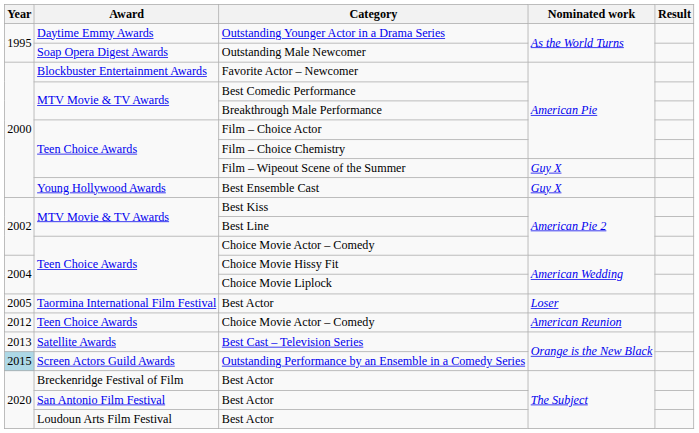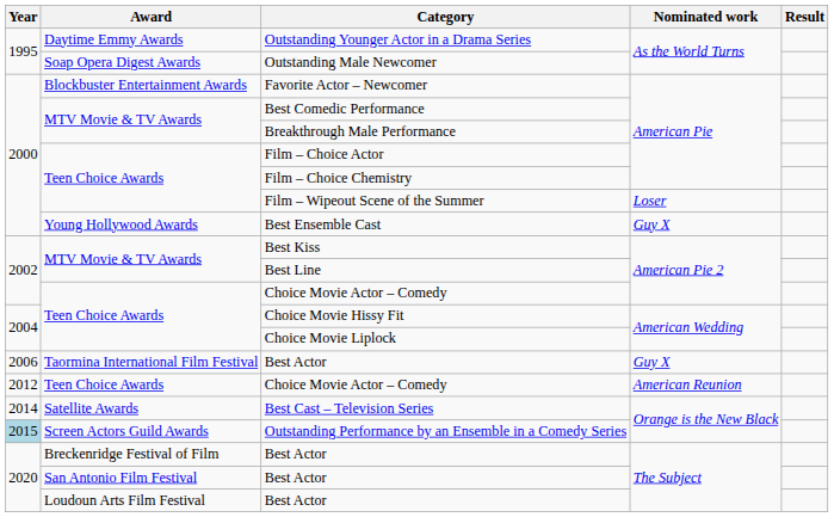Film – Wipeout Scene of the Summer | Nominated work: Guy X -> Loser
Taormina International Film Festival / Best Actor | Year: 2005 -> 2006
Taormina International Film Festival / Best Actor | Nominated work: Loser -> Guy X
Best Cast – Television Series | Year: 2013 -> 2014
